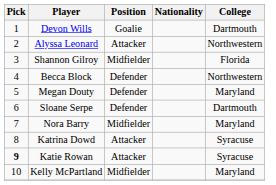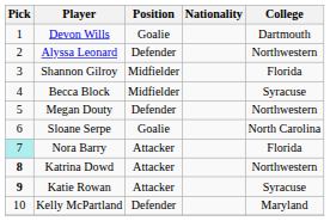Alyssa Leonard | Position: Attacker -> Defender
Becca Block | Position: Defender -> Midfielder
Becca Block | College: Northwestern -> Syracuse
Megan Douty | College: Maryland -> Northwestern
Sloane Serpe | Position: Defender -> Goalie
Sloane Serpe | College: Dartmouth -> North Carolina
Nora Barry | Pick: no background -> paleturquoise background
Nora Barry | Position: Midfielder -> Attacker
Nora Barry | College: Maryland -> Florida
Katrina Dowd | Pick: normal -> bold
Katrina Dowd | College: Syracuse -> Northwestern
Kelly McPartland | Position: Midfielder -> Defender
